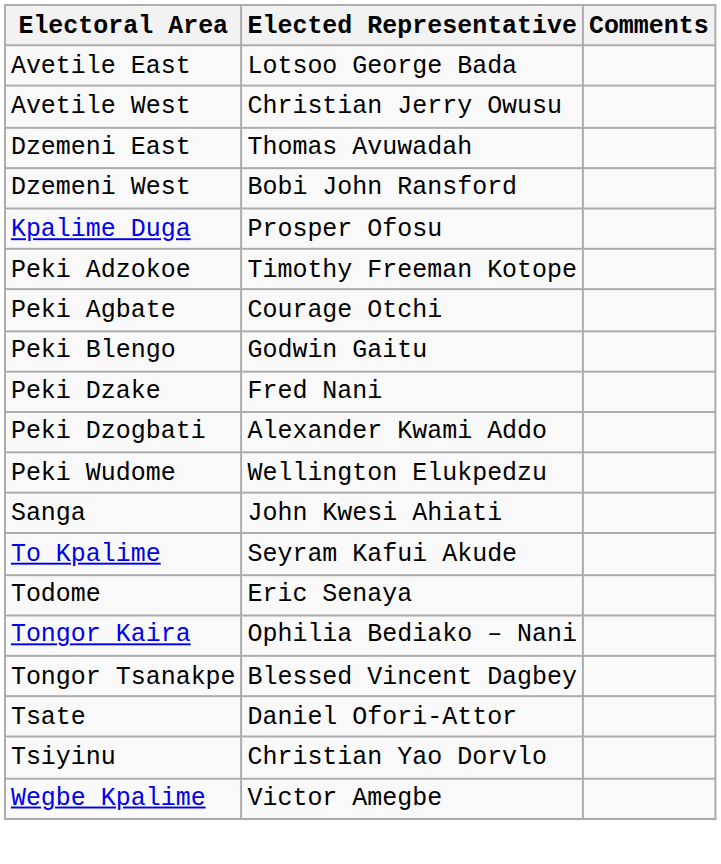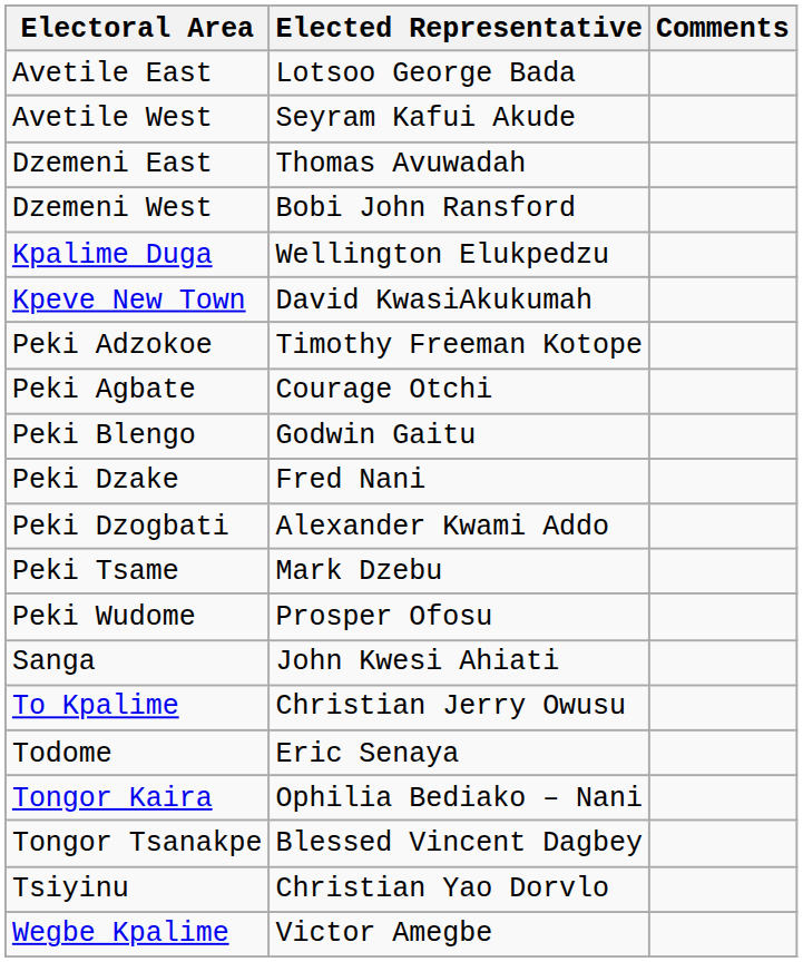Avetile West | Elected Representative: Christian Jerry Owusu -> Seyram Kafui Akude
Kpalime Duga | Elected Representative: Prosper Ofosu -> Wellington Elukpedzu
+ row: Kpeve New Town | David KwasiAkukumah
+ row: Peki Tsame | Mark Dzebu
Peki Wudome | Elected Representative: Wellington Elukpedzu -> Prosper Ofosu
To Kpalime | Elected Representative: Seyram Kafui Akude -> Christian Jerry Owusu
- row: Tsate | Daniel Ofori-Attor
